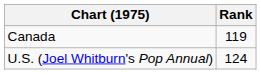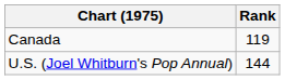U.S. (Joel Whitburn's Pop Annual) | Rank: 124 -> 144
